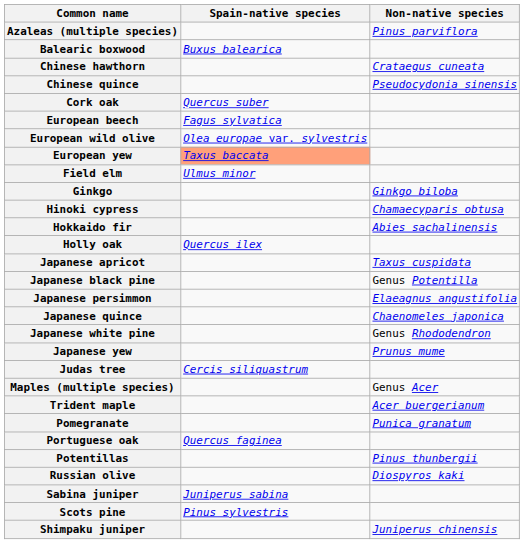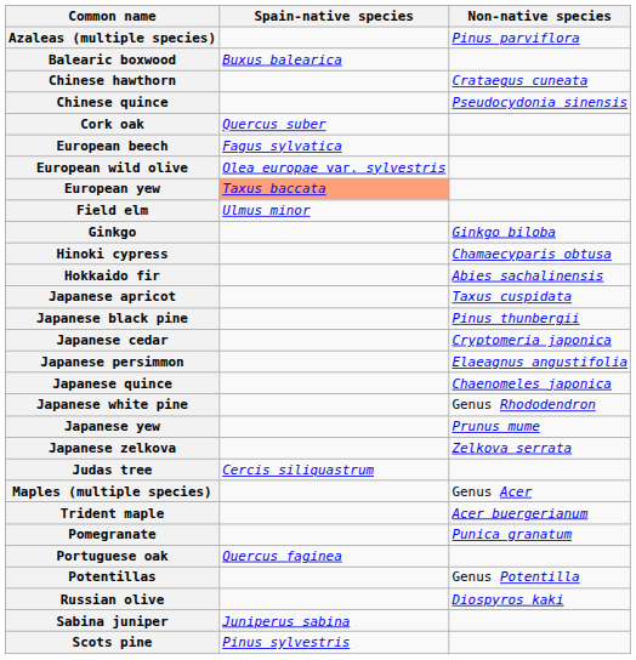- row: Holly oak | Quercus ilex
Japanese black pine | Non-native species: Genus Potentilla -> Pinus thunbergii
+ row: Japanese cedar | Cryptomeria japonica
+ row: Japanese zelkova | Zelkova serrata
Potentillas | Non-native species: Pinus thunbergii -> Genus Potentilla
- row: Shimpaku juniper | Juniperus chinensis
